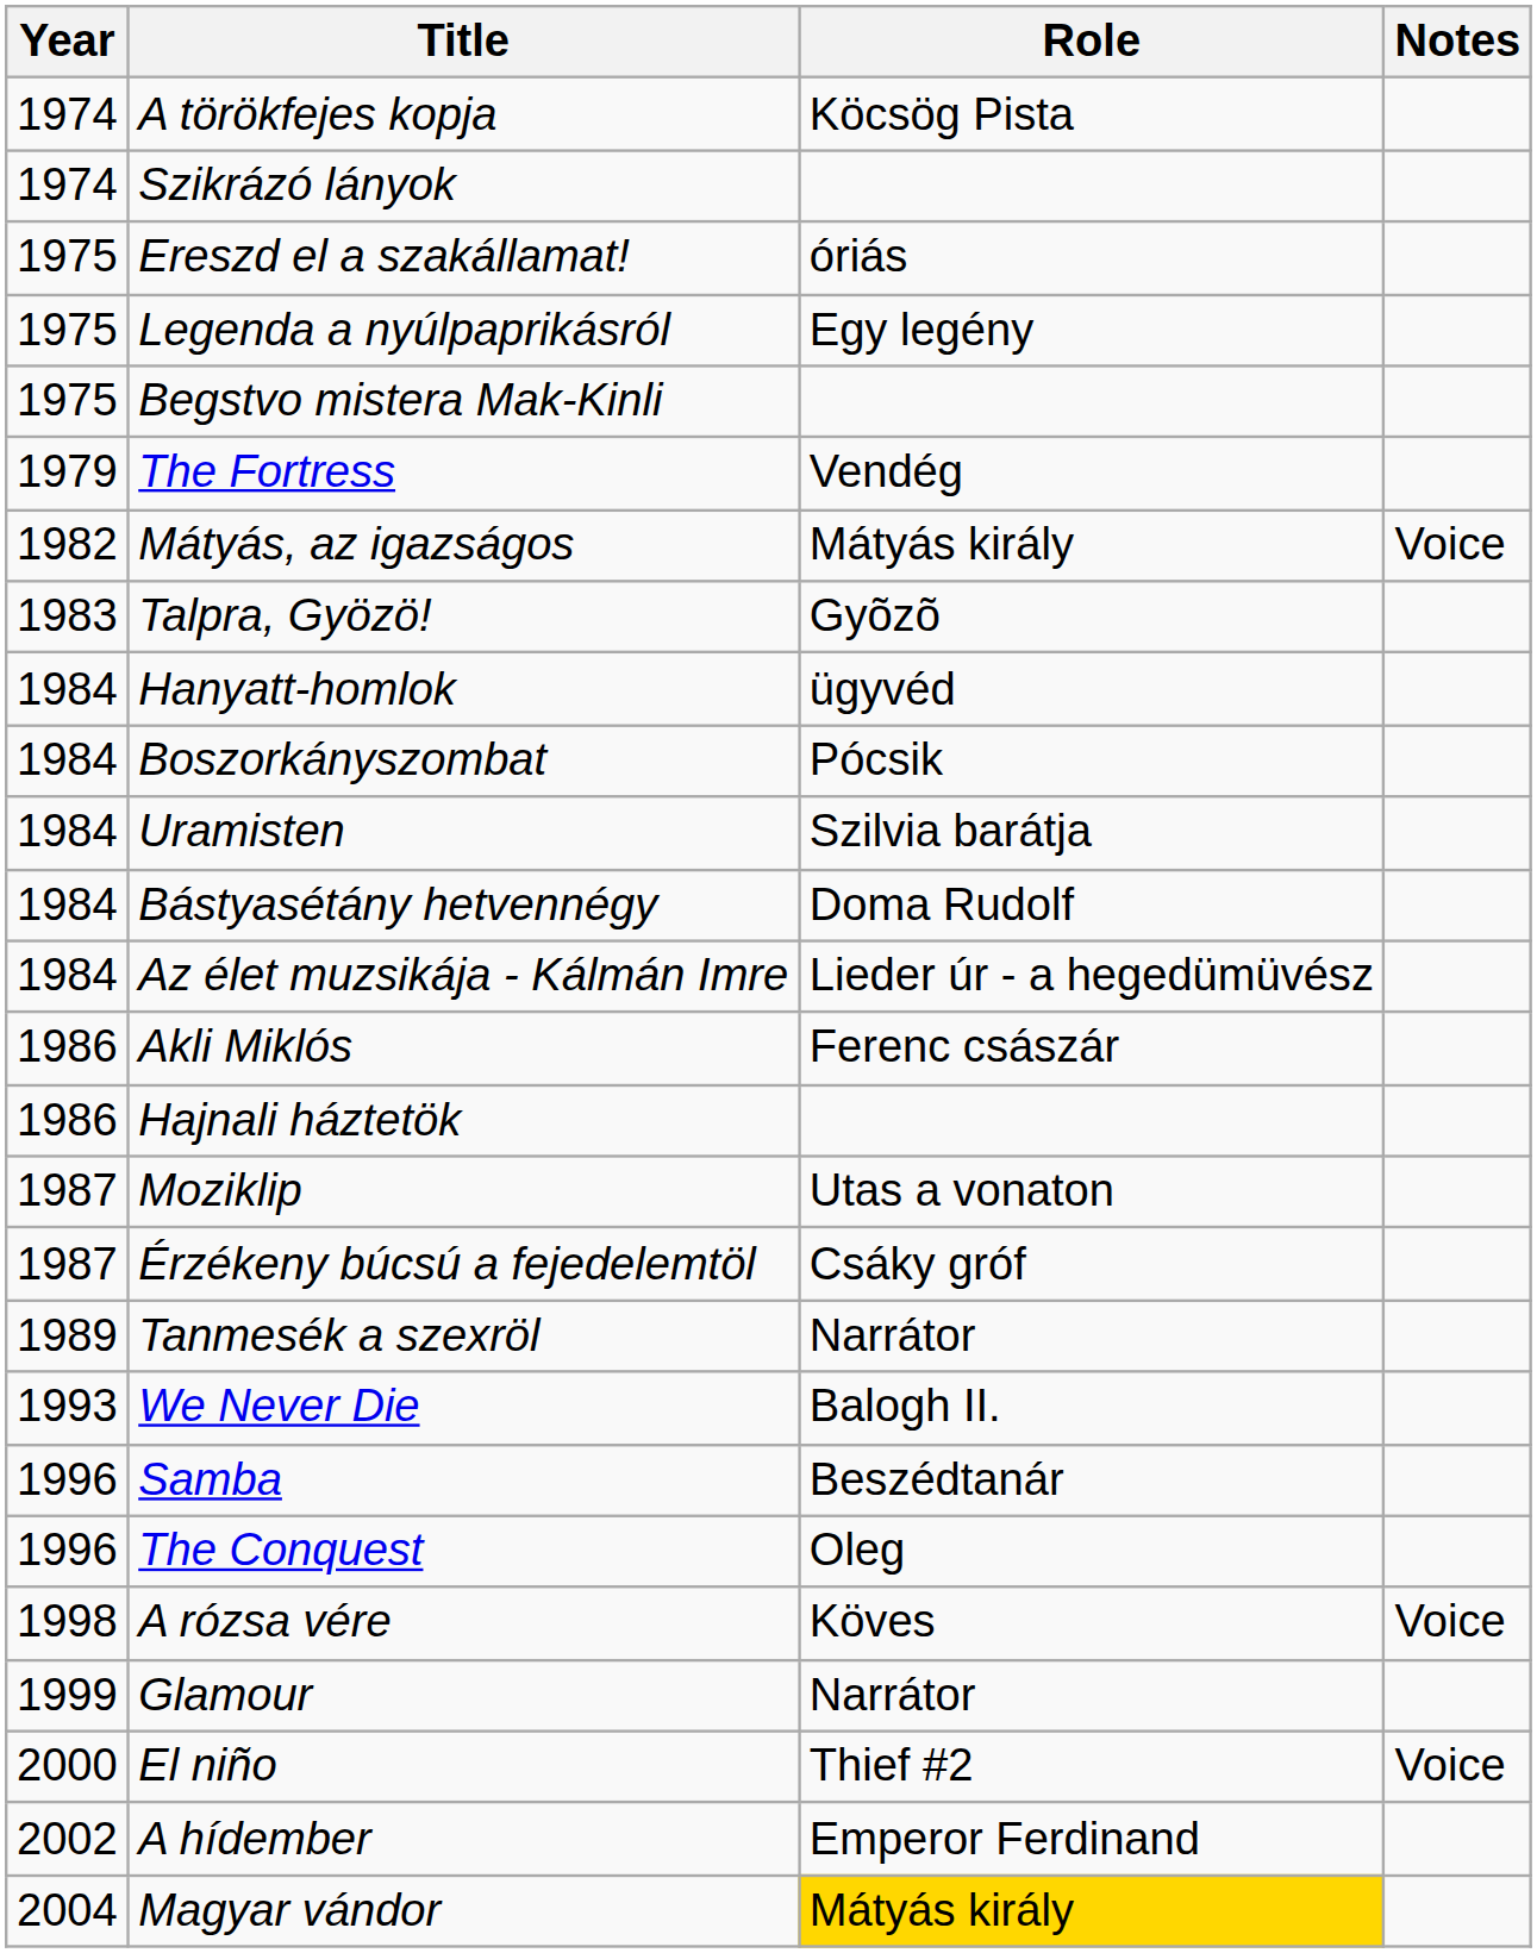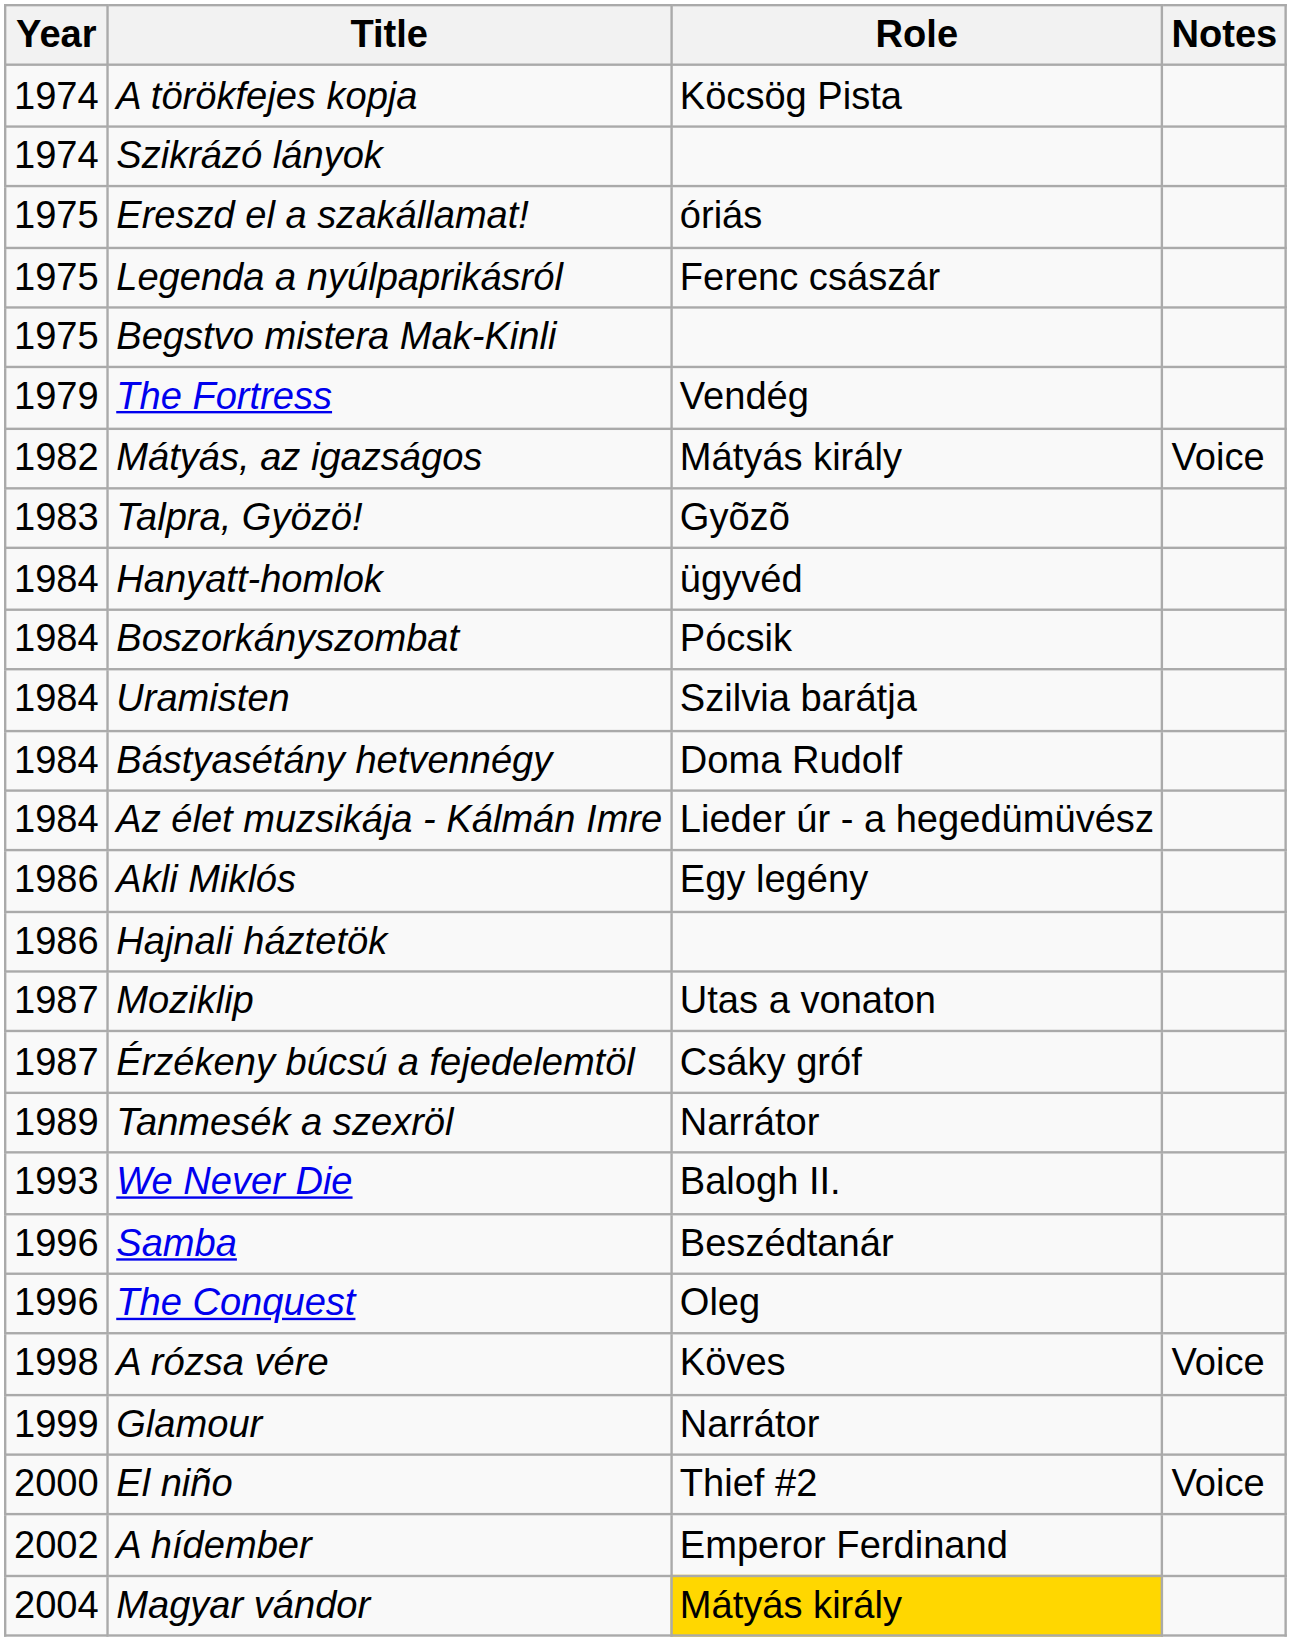Legenda a nyúlpaprikásról | Role: Egy legény -> Ferenc császár
Akli Miklós | Role: Ferenc császár -> Egy legény
